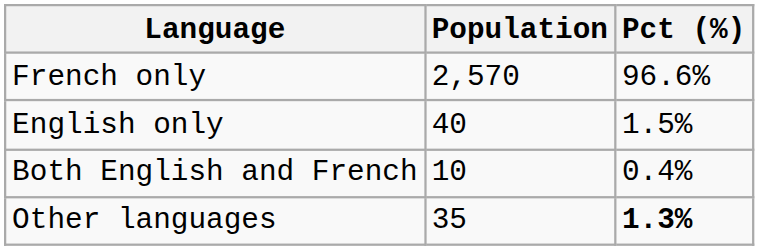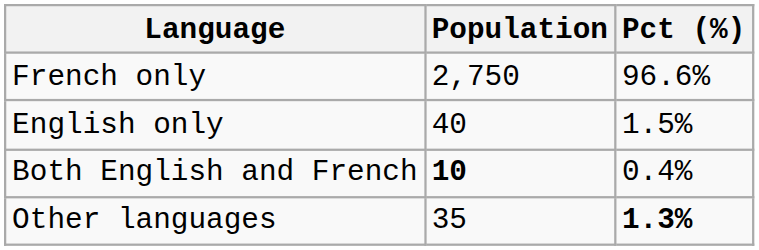French only | Population: 2,570 -> 2,750
Both English and French | Population: normal -> bold
